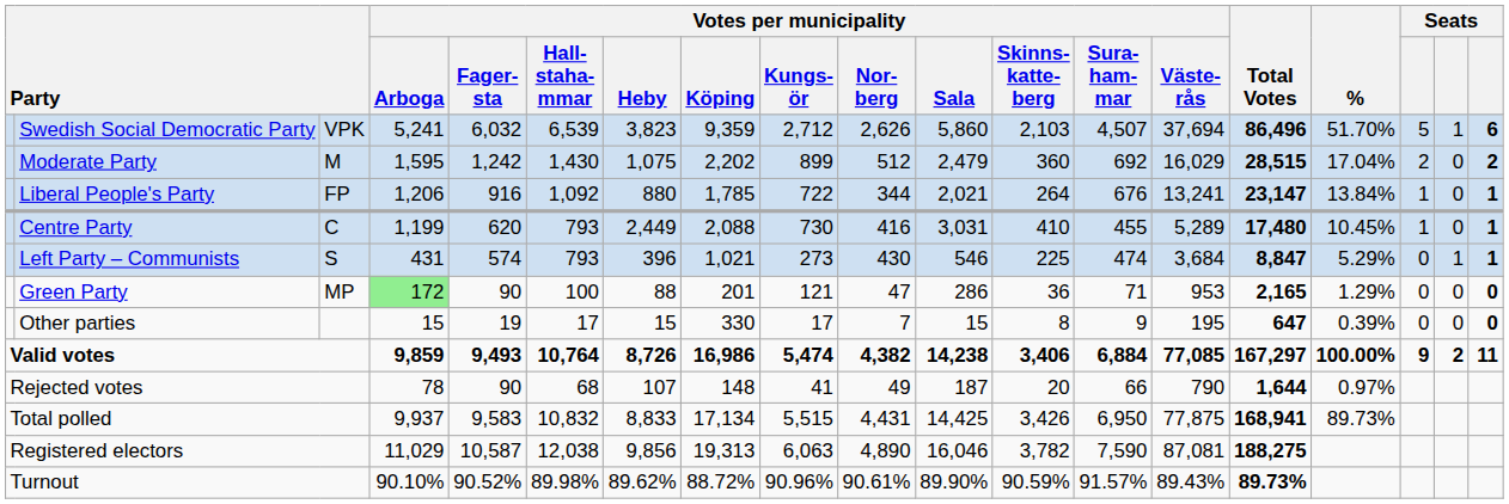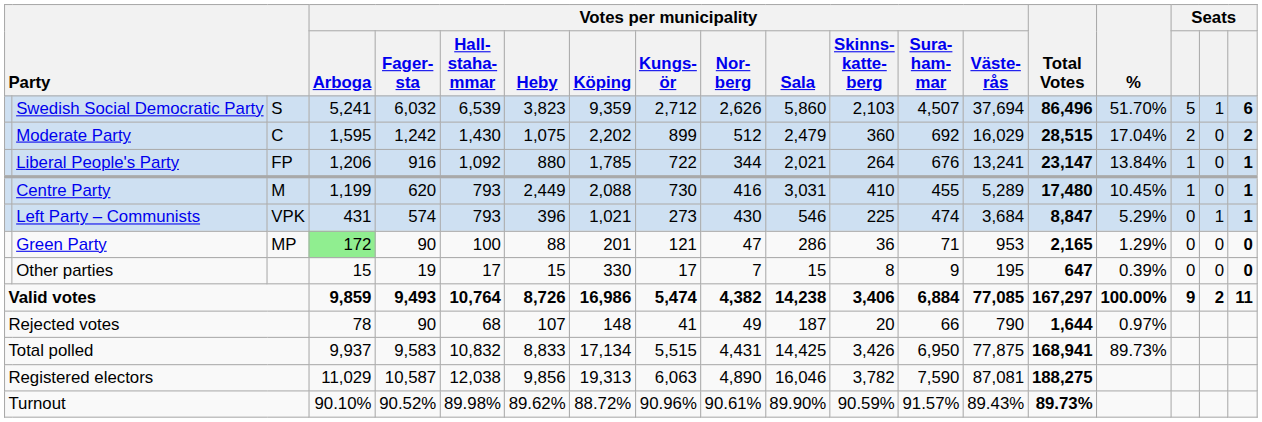Swedish Social Democratic Party | column 3: VPK -> S
Moderate Party | column 3: M -> C
Centre Party | column 3: C -> M
Left Party – Communists | column 3: S -> VPK
